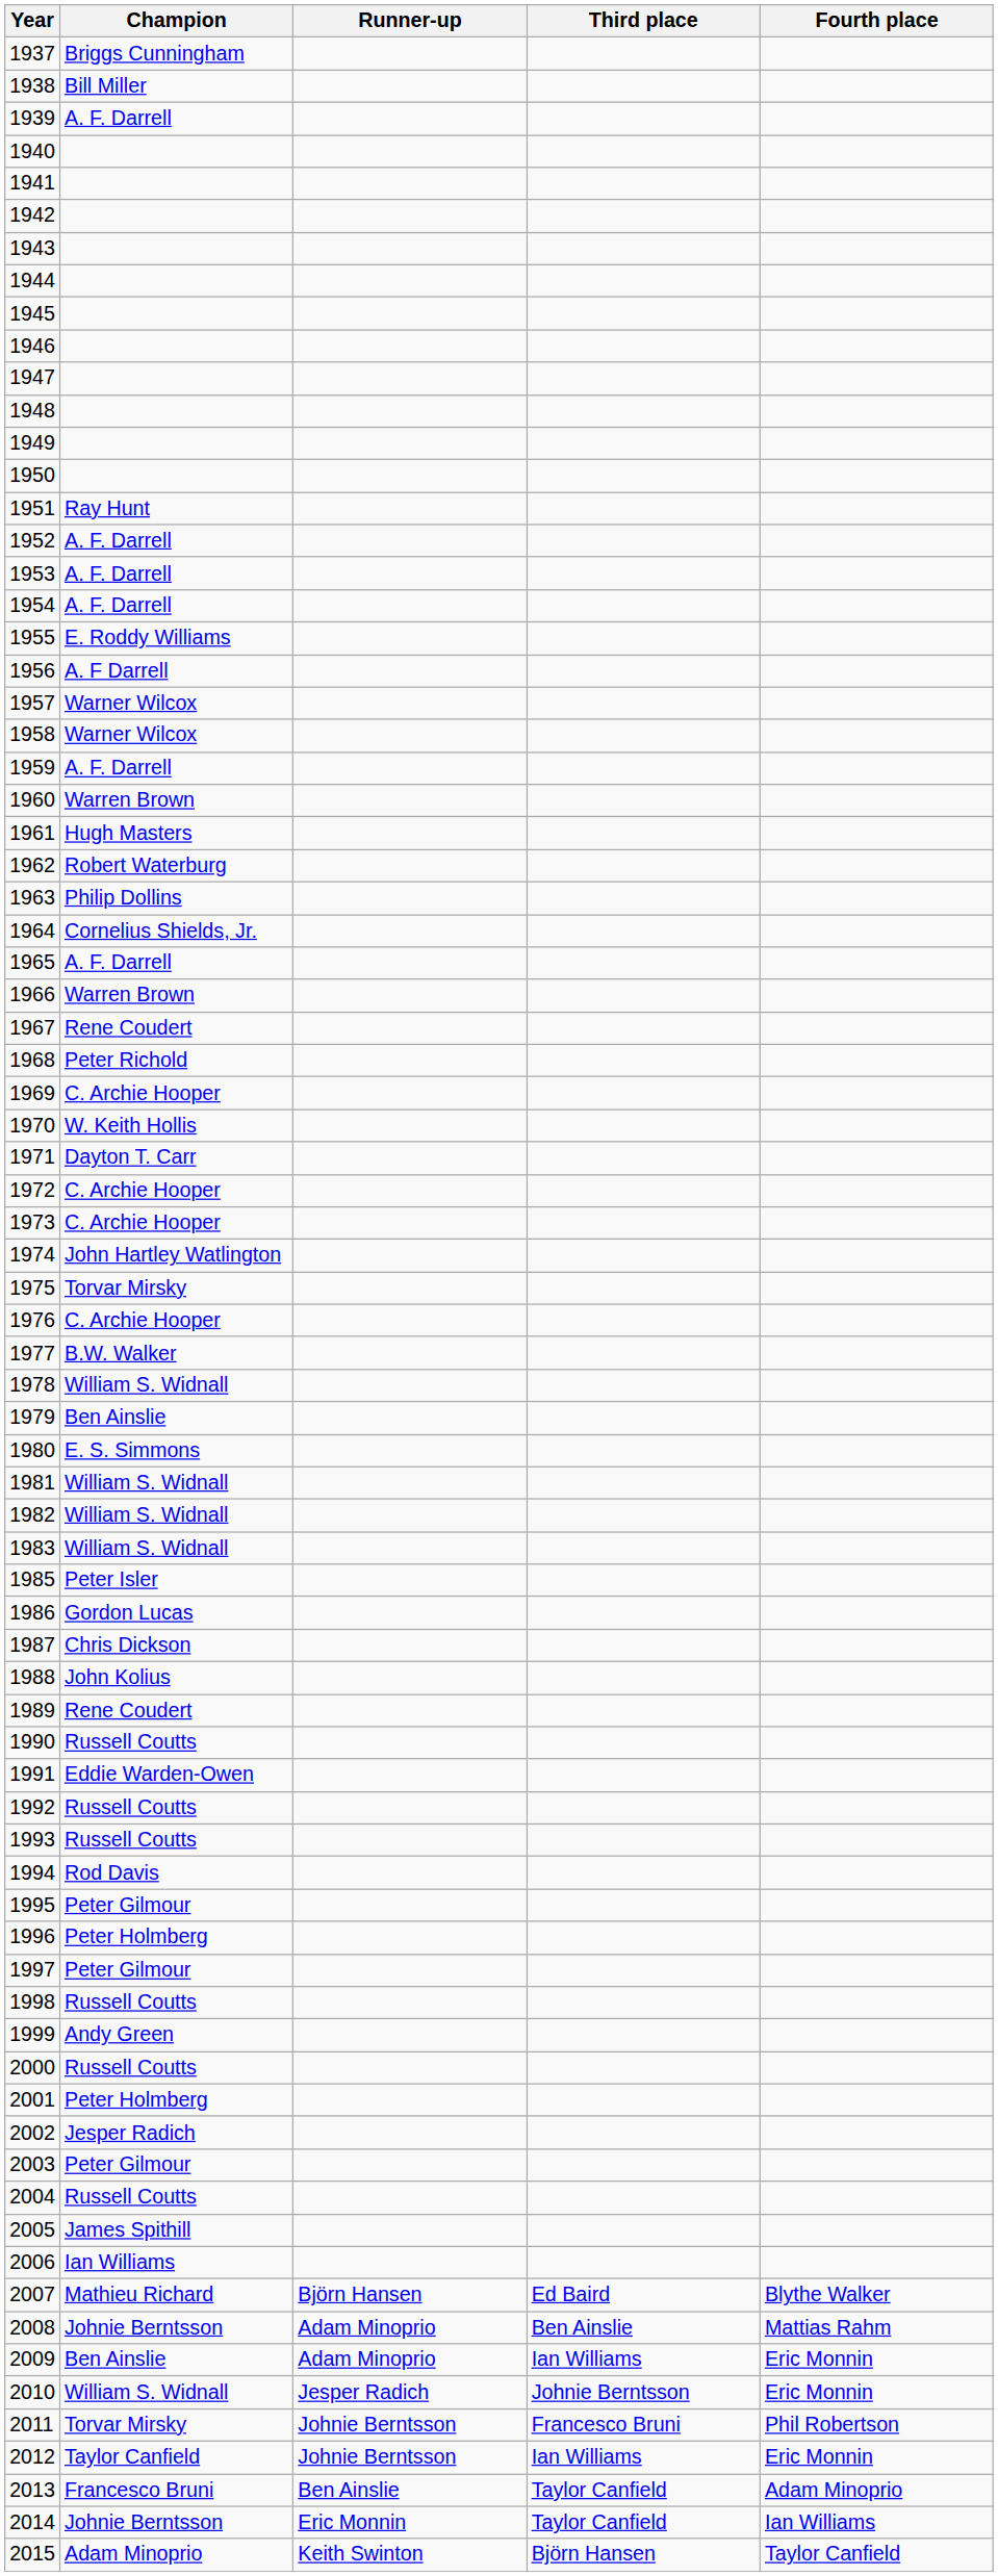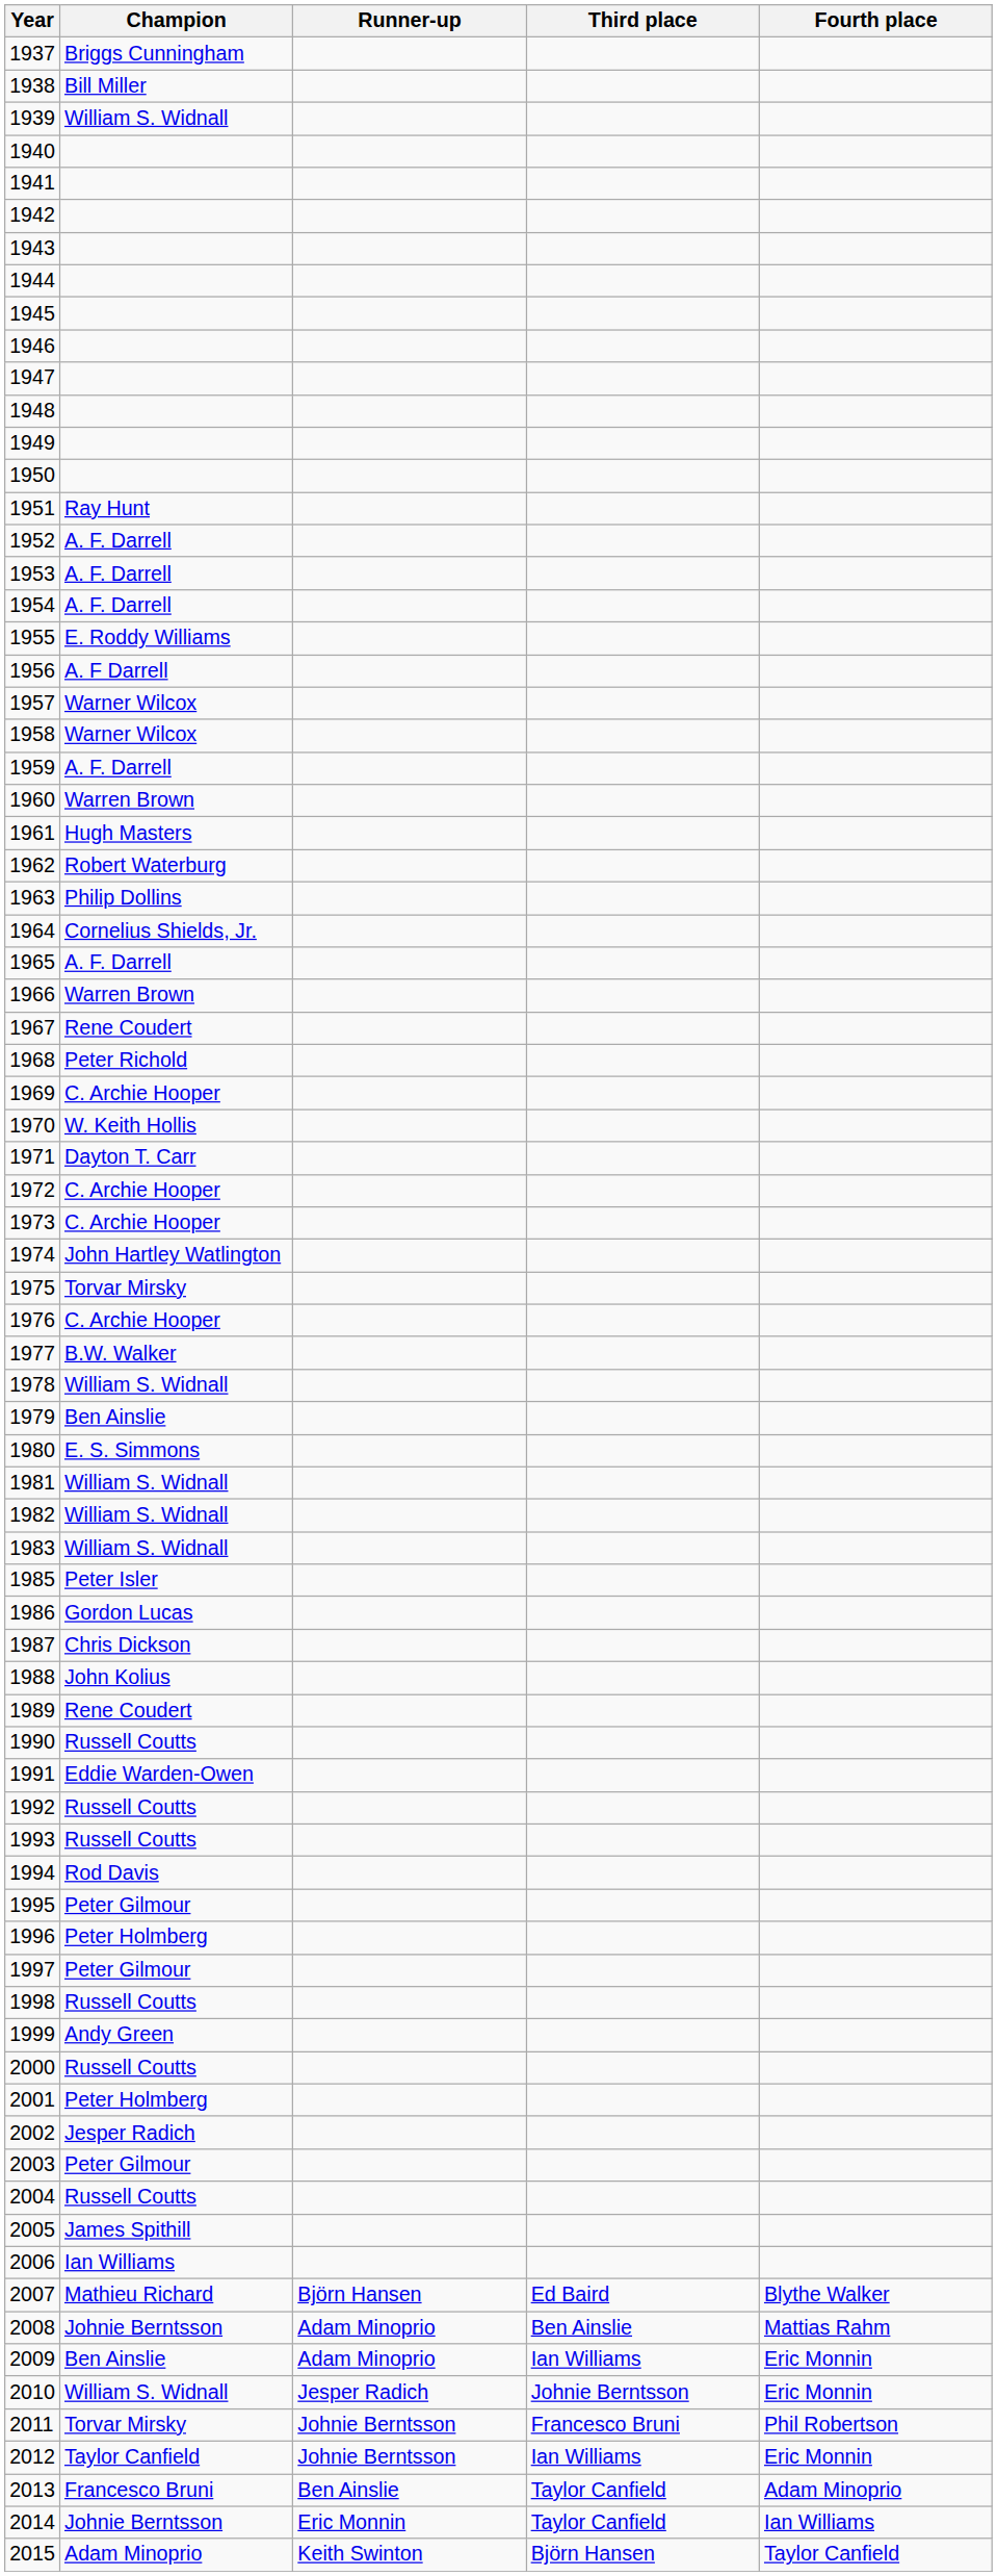1939 | Champion: A. F. Darrell -> William S. Widnall
